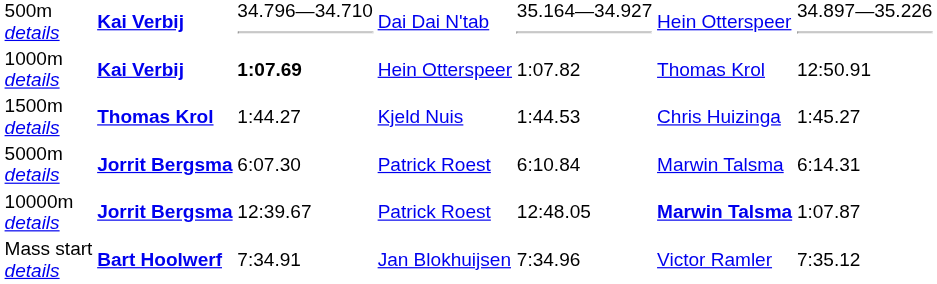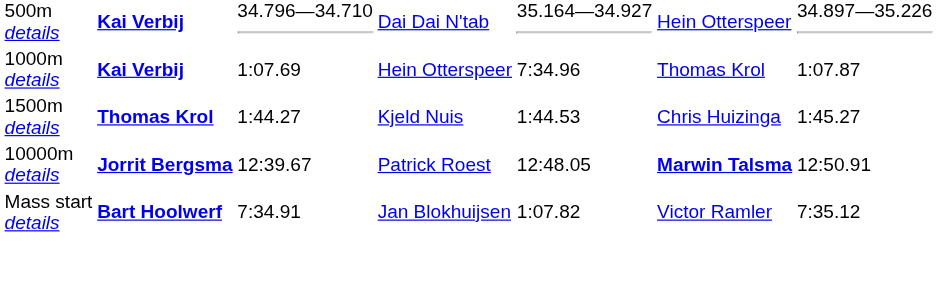1000m details | column 3: bold -> normal
1000m details | column 5: 1:07.82 -> 7:34.96
1000m details | column 7: 12:50.91 -> 1:07.87
- row: 5000m details | Jorrit Bergsma | 6:07.30 | Patrick Roest | 6:10.84 | Marwin Talsma | 6:14.31
10000m details | column 7: 1:07.87 -> 12:50.91
Mass start details | column 5: 7:34.96 -> 1:07.82
